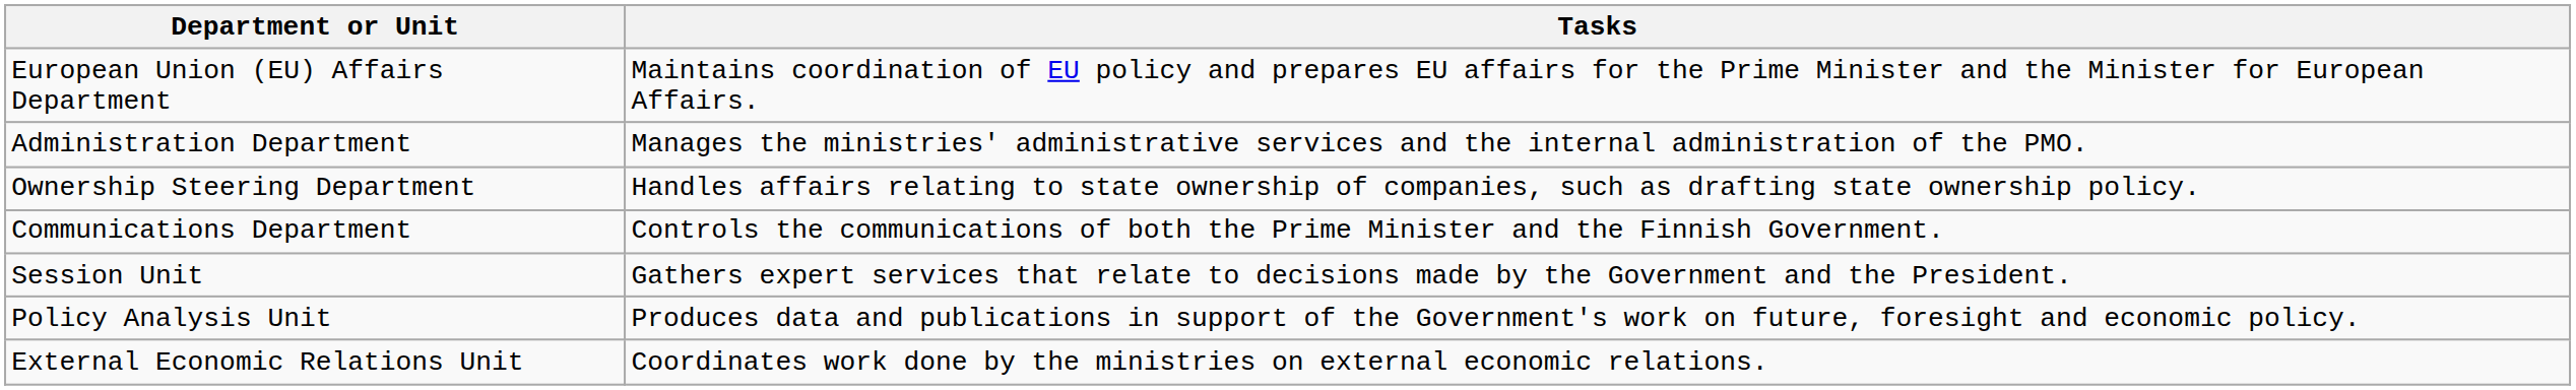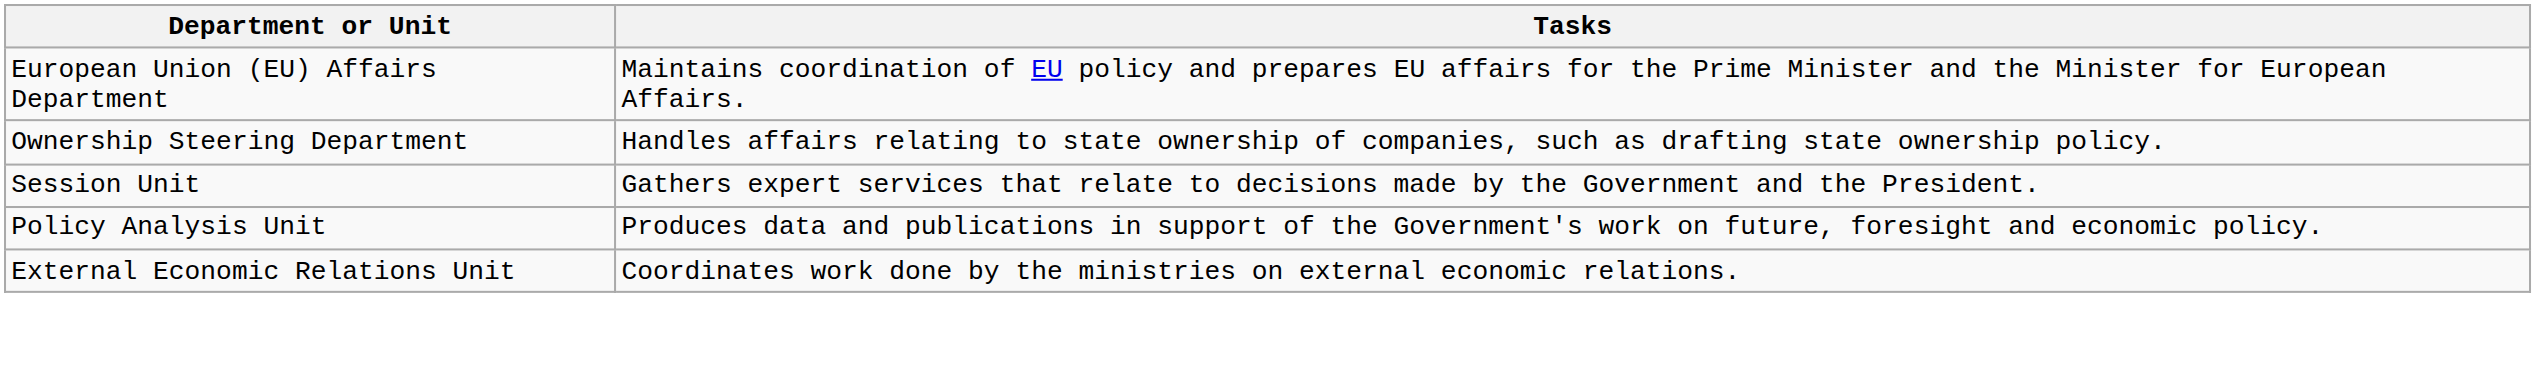- row: Administration Department | Manages the ministries' administrative services and the internal administration of the PMO.
- row: Communications Department | Controls the communications of both the Prime Minister and the Finnish Government.
